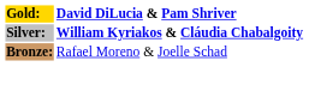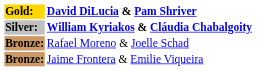+ row: Bronze: | Jaime Frontera & Emilie Viqueira
